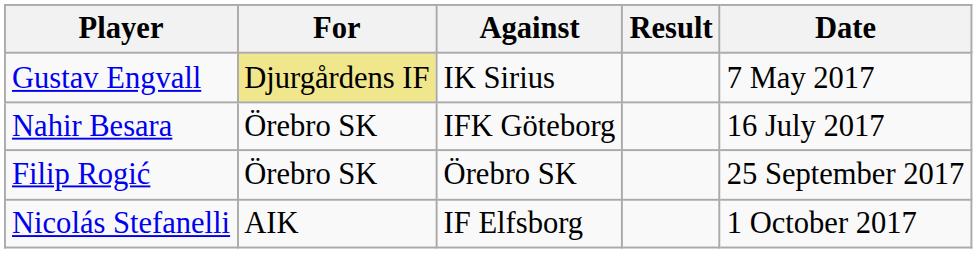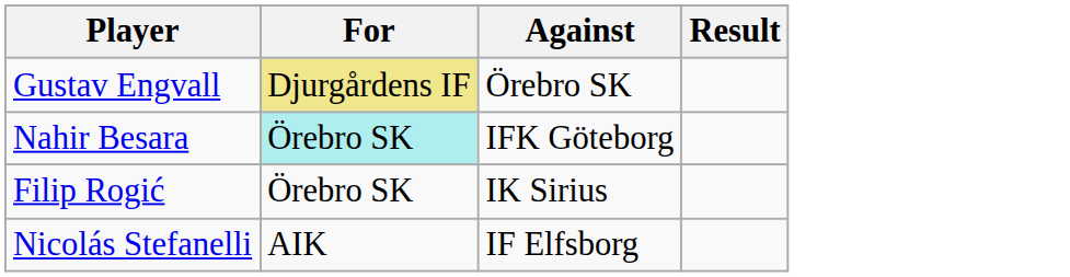- column: Date | 7 May 2017 | 16 July 2017 | 25 September 2017 | 1 October 2017
Gustav Engvall | Against: IK Sirius -> Örebro SK
Nahir Besara | For: no background -> paleturquoise background
Filip Rogić | Against: Örebro SK -> IK Sirius
